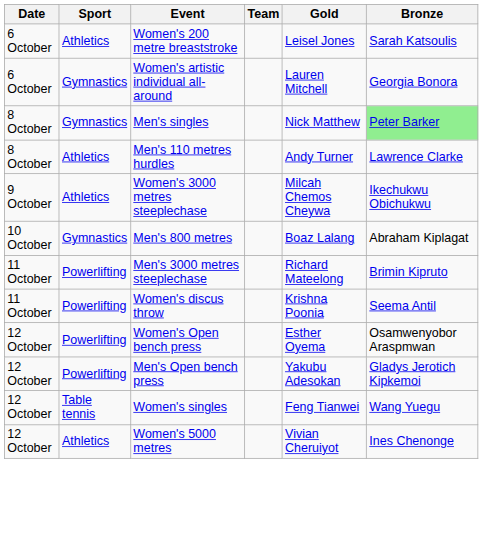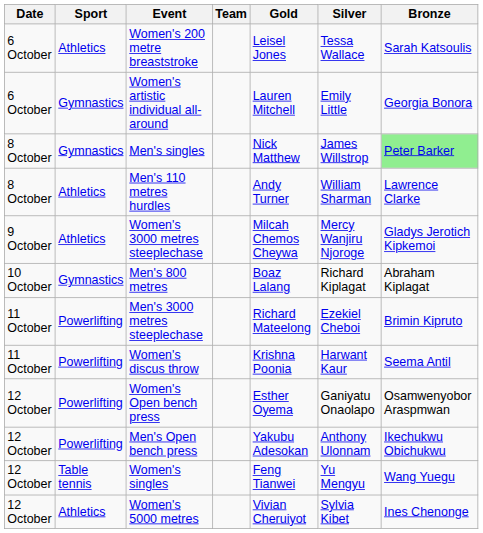+ column: Silver | Tessa Wallace | Emily Little | James Willstrop | William Sharman | Mercy Wanjiru Njoroge | Richard Kiplagat | Ezekiel Cheboi | Harwant Kaur | Ganiyatu Onaolapo | Anthony Ulonnam | Yu Mengyu | Sylvia Kibet
Women's 3000 metres steeplechase | Bronze: Ikechukwu Obichukwu -> Gladys Jerotich Kipkemoi
Men's Open bench press | Bronze: Gladys Jerotich Kipkemoi -> Ikechukwu Obichukwu
